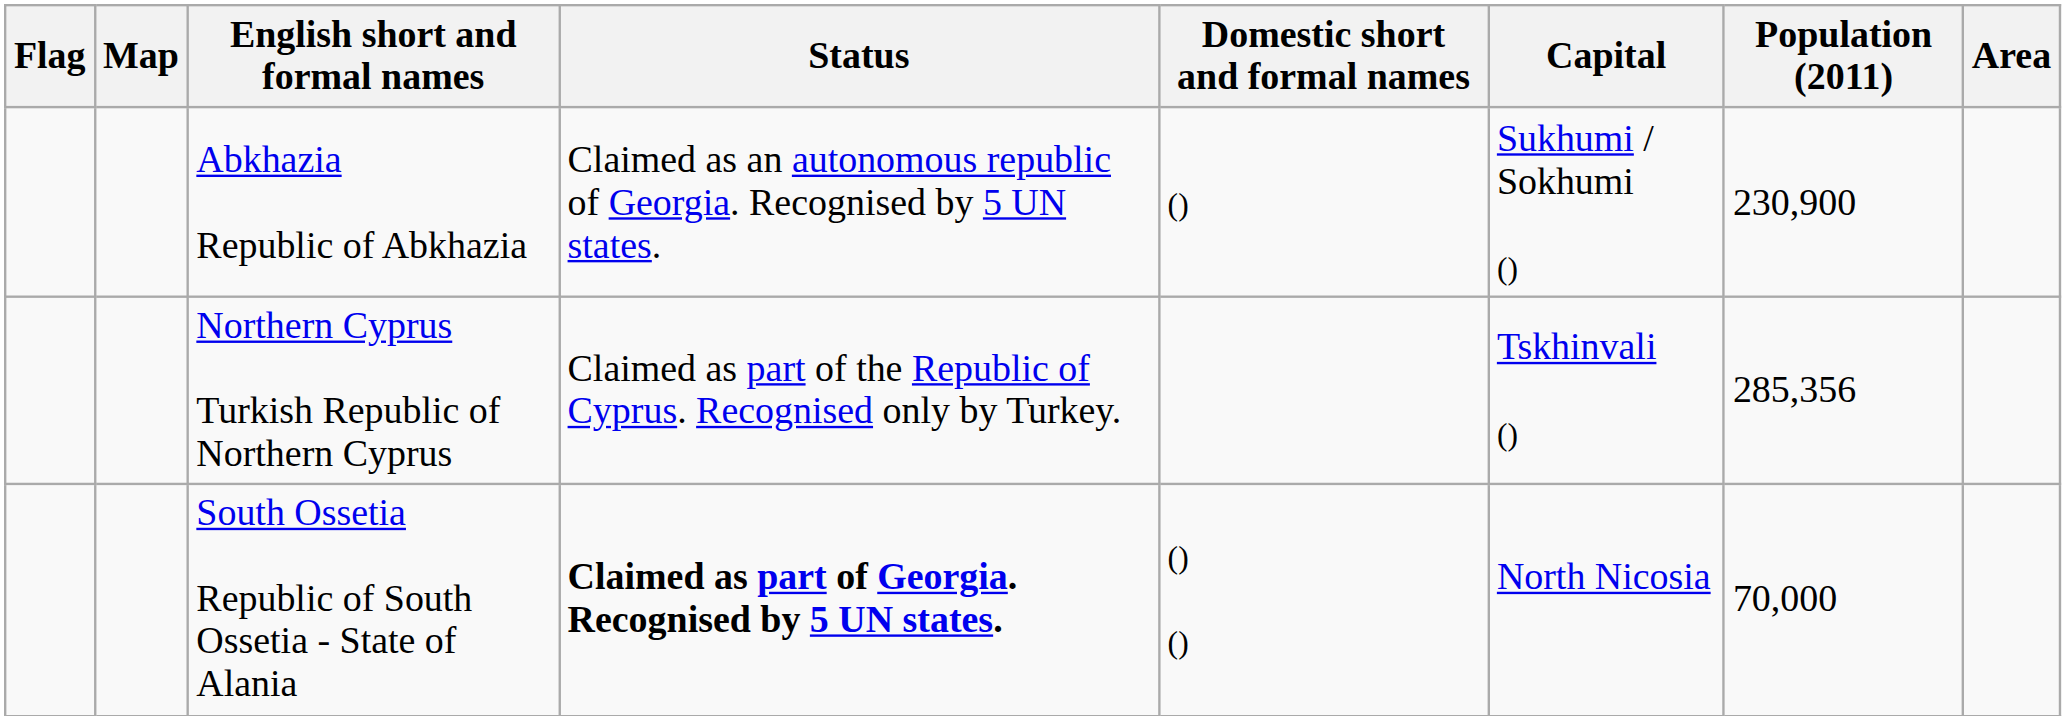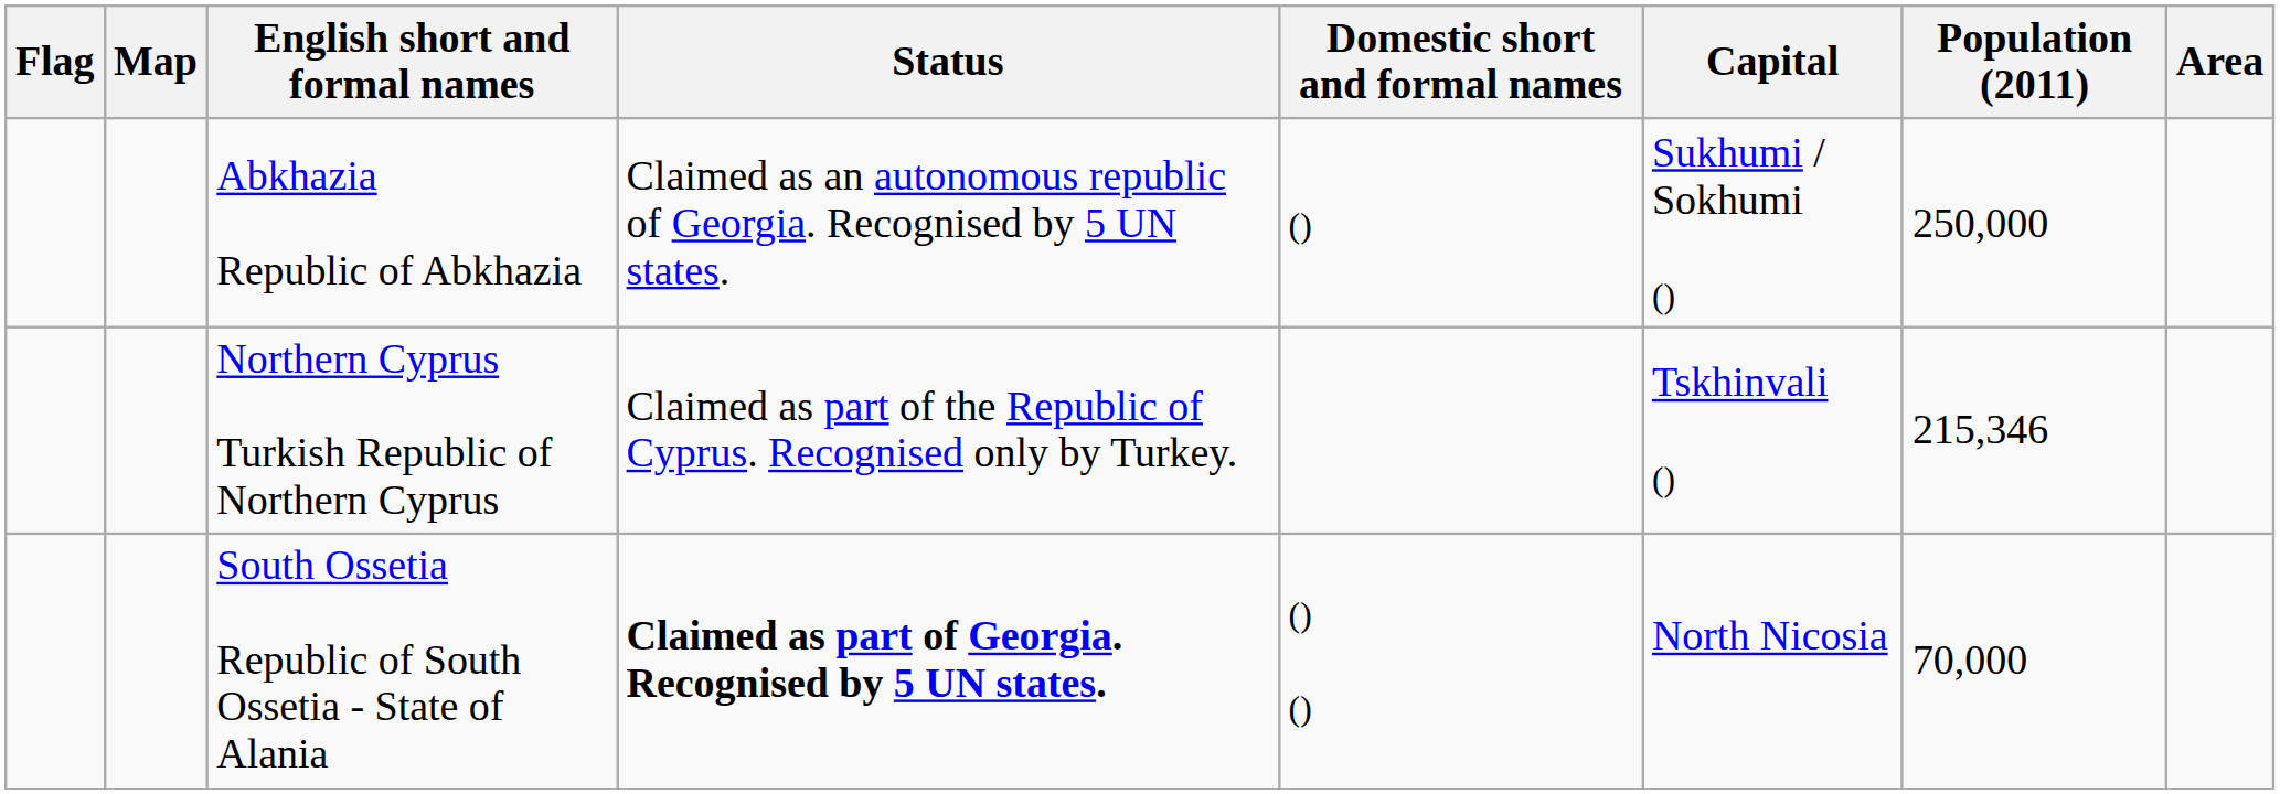Abkhazia Republic of Abkhazia | Population (2011): 230,900 -> 250,000
Northern Cyprus Turkish Republic of Northern Cyprus | Population (2011): 285,356 -> 215,346
